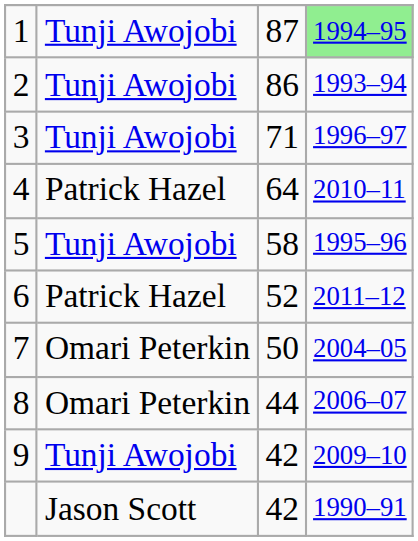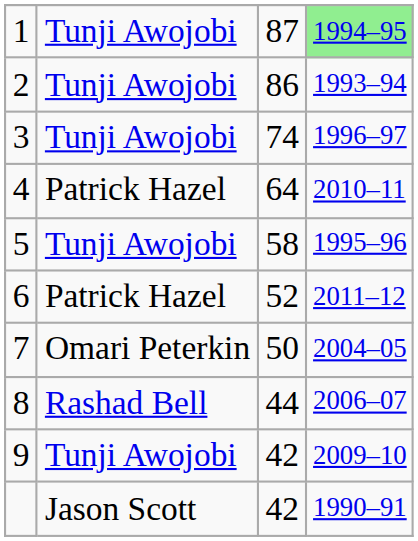3 | column 3: 71 -> 74
8 | column 2: Omari Peterkin -> Rashad Bell
